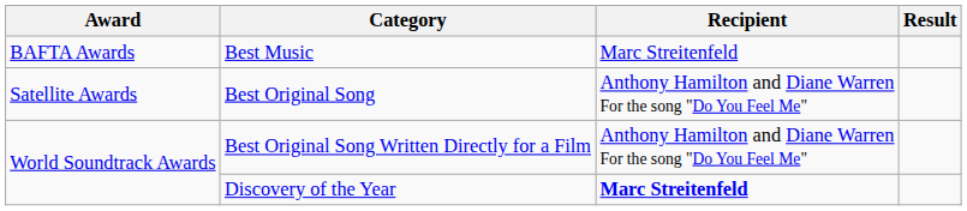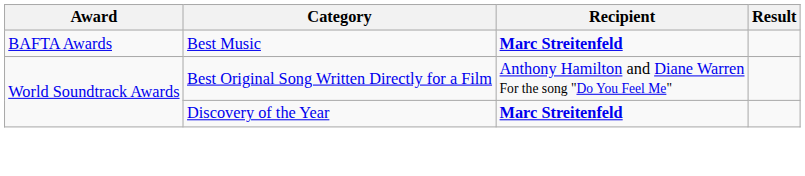Best Music | Recipient: normal -> bold
- row: Satellite Awards | Best Original Song | Anthony Hamilton and Diane Warren For the song "Do You Feel Me"
